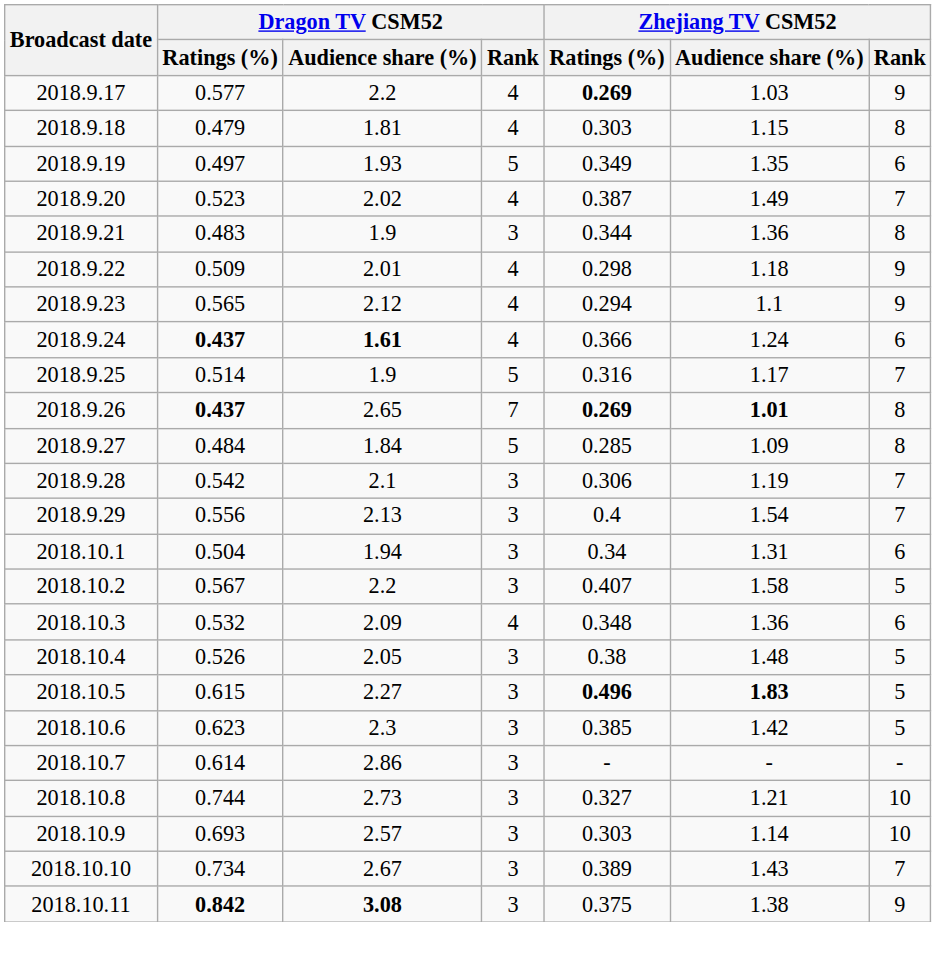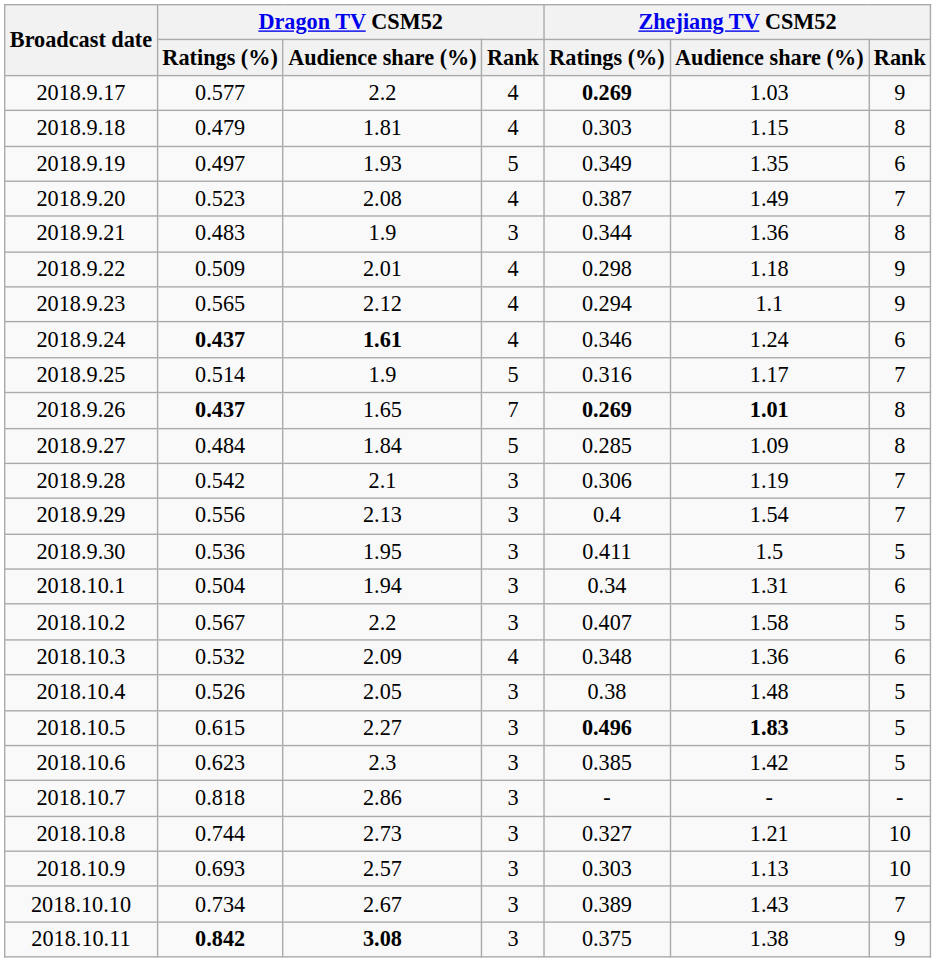2018.9.20 | Dragon TV CSM52 / Audience share (%): 2.02 -> 2.08
2018.9.24 | Zhejiang TV CSM52 / Ratings (%): 0.366 -> 0.346
2018.9.26 | Dragon TV CSM52 / Audience share (%): 2.65 -> 1.65
+ row: 2018.9.30 | 0.536 | 1.95 | 3 | 0.411 | 1.5 | 5
2018.10.7 | Dragon TV CSM52 / Ratings (%): 0.614 -> 0.818
2018.10.9 | Zhejiang TV CSM52 / Audience share (%): 1.14 -> 1.13
